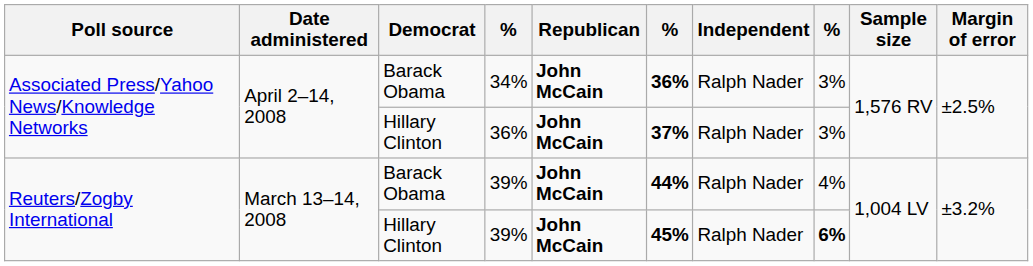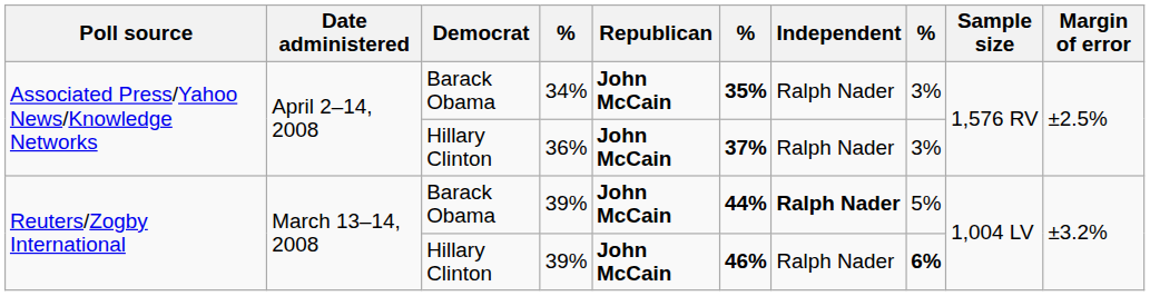34% | column 6: 36% -> 35%
Barack Obama / 39% | Independent: normal -> bold
Barack Obama / 39% | column 8: 4% -> 5%
Hillary Clinton / 39% | column 6: 45% -> 46%
